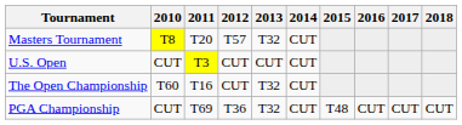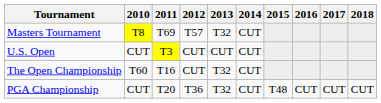Masters Tournament | 2011: T20 -> T69
PGA Championship | 2011: T69 -> T20
